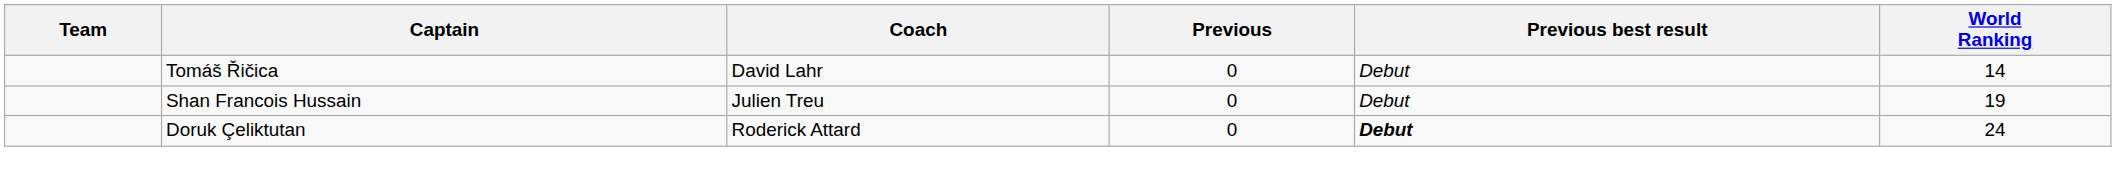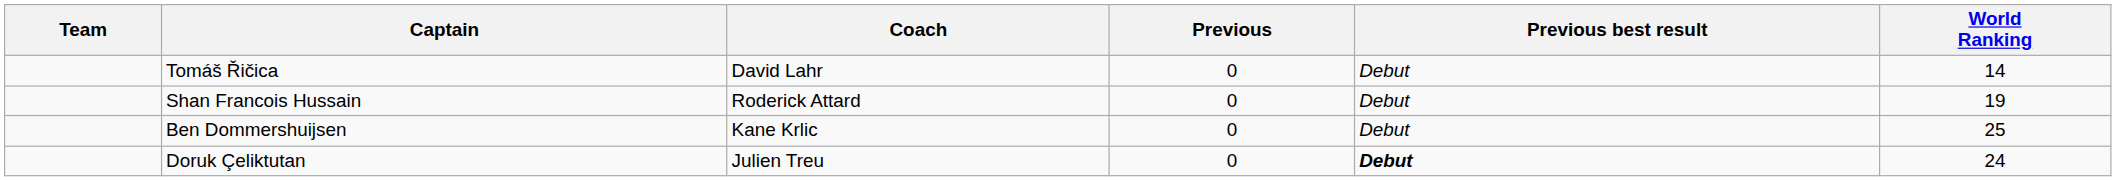Shan Francois Hussain | Coach: Julien Treu -> Roderick Attard
+ row: Ben Dommershuijsen | Kane Krlic | 0 | Debut | 25
Doruk Çeliktutan | Coach: Roderick Attard -> Julien Treu
